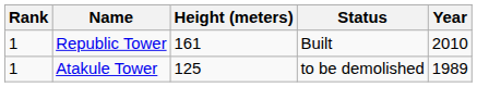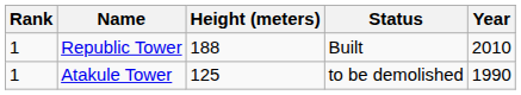Republic Tower | Height (meters): 161 -> 188
Atakule Tower | Year: 1989 -> 1990
